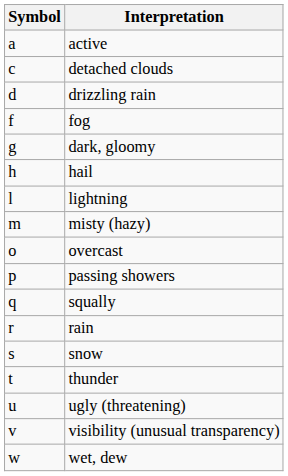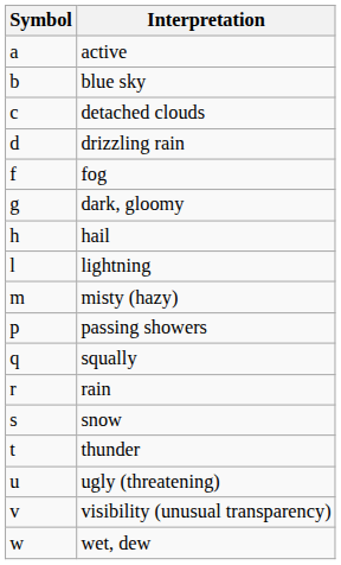+ row: b | blue sky
- row: o | overcast
